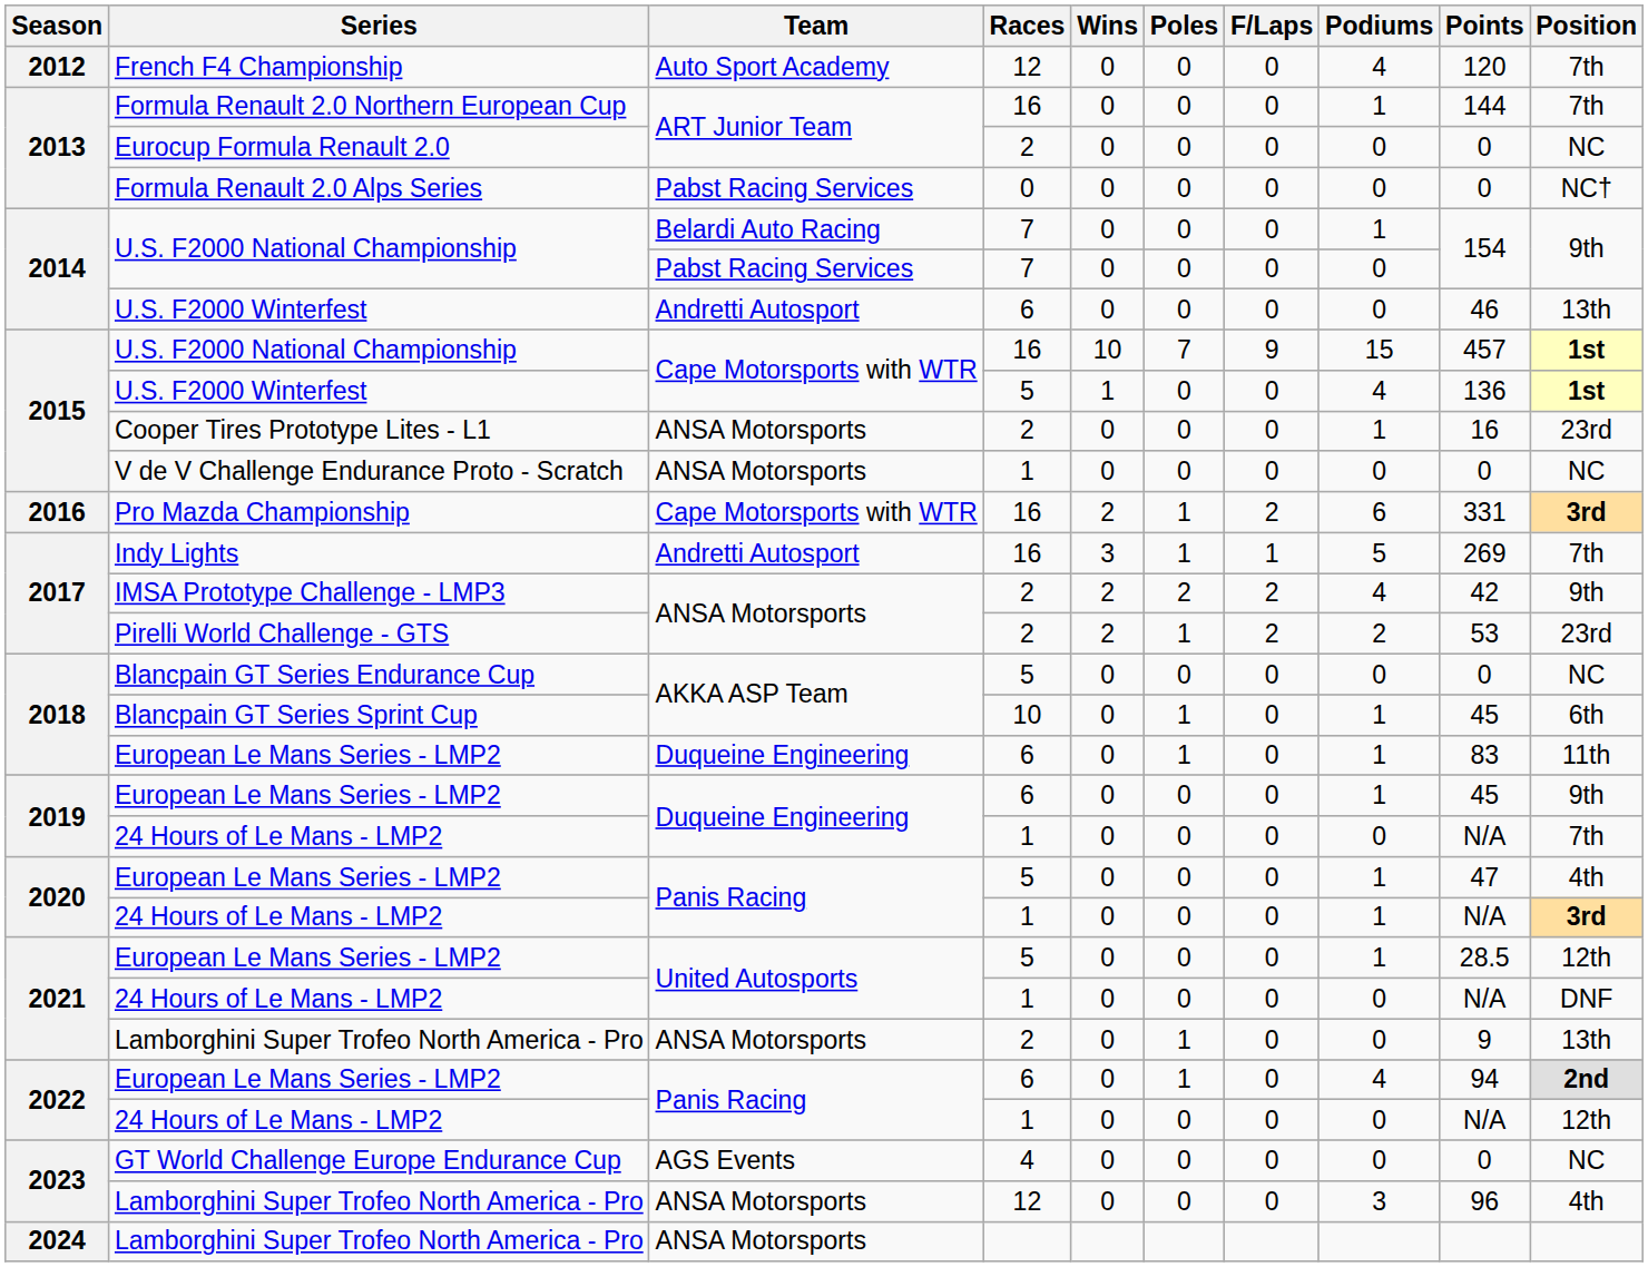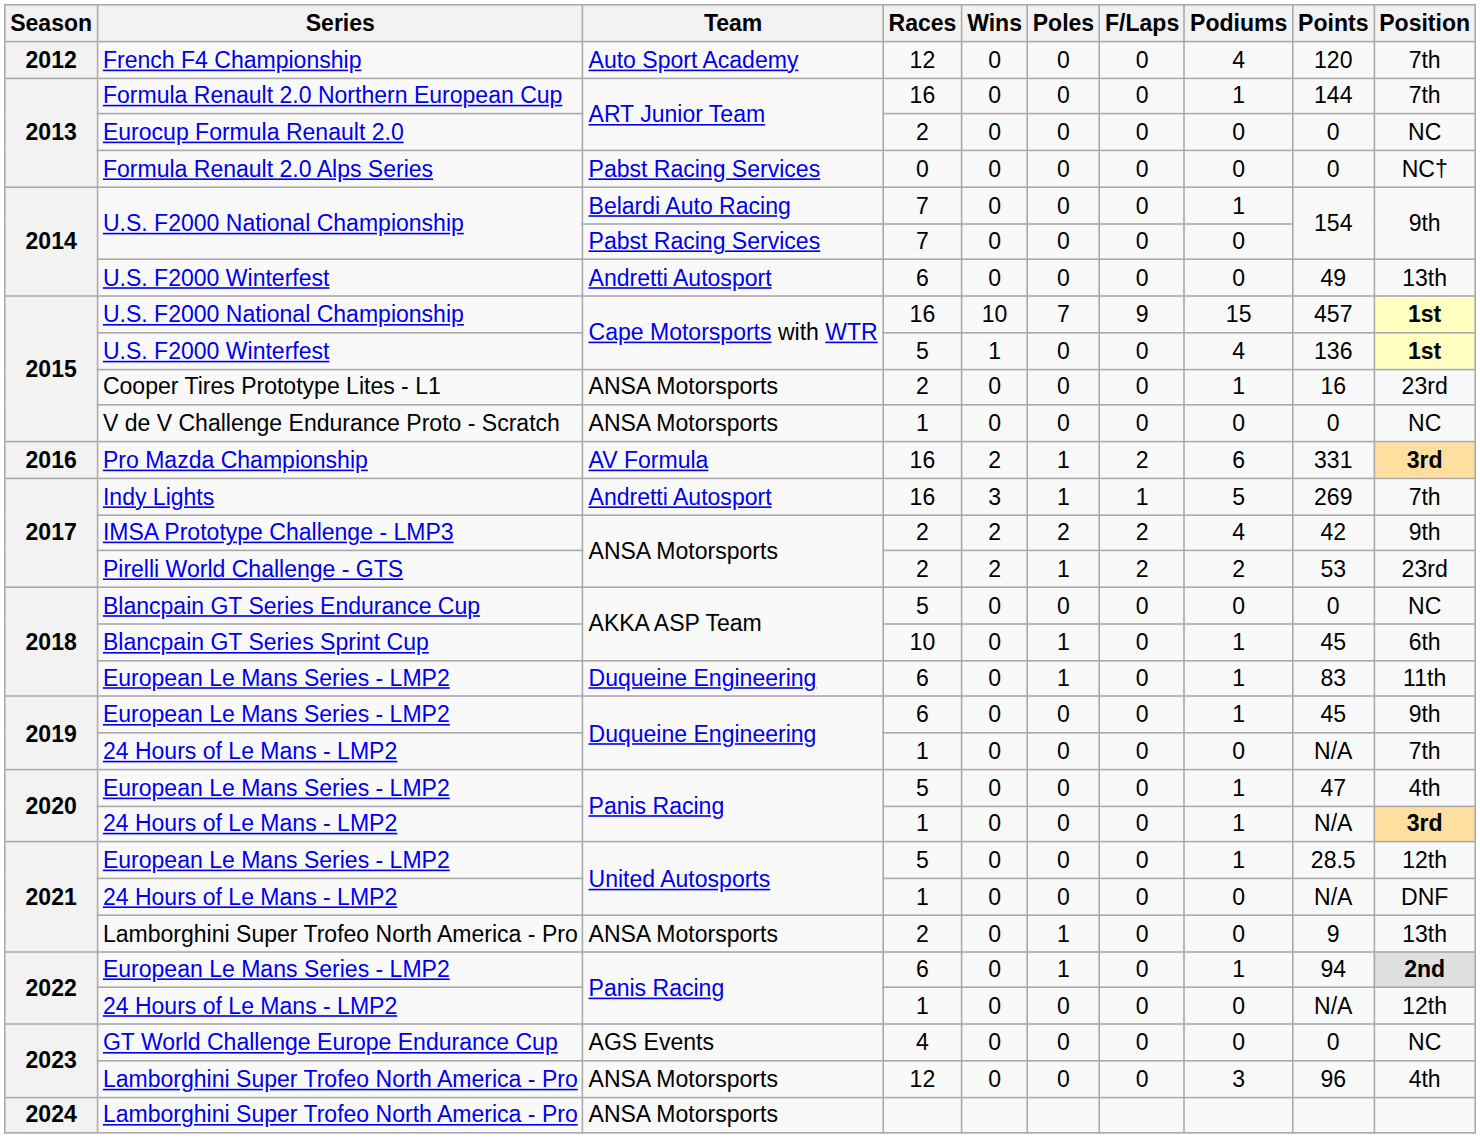2014 / U.S. F2000 Winterfest | Points: 46 -> 49
Pro Mazda Championship | Team: Cape Motorsports with WTR -> AV Formula
2022 / European Le Mans Series - LMP2 | Podiums: 4 -> 1
